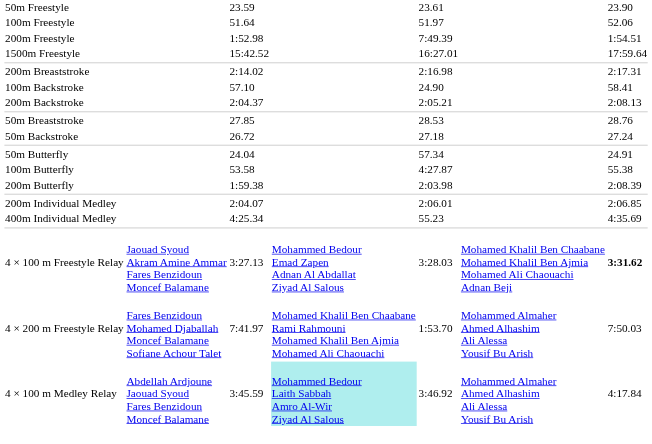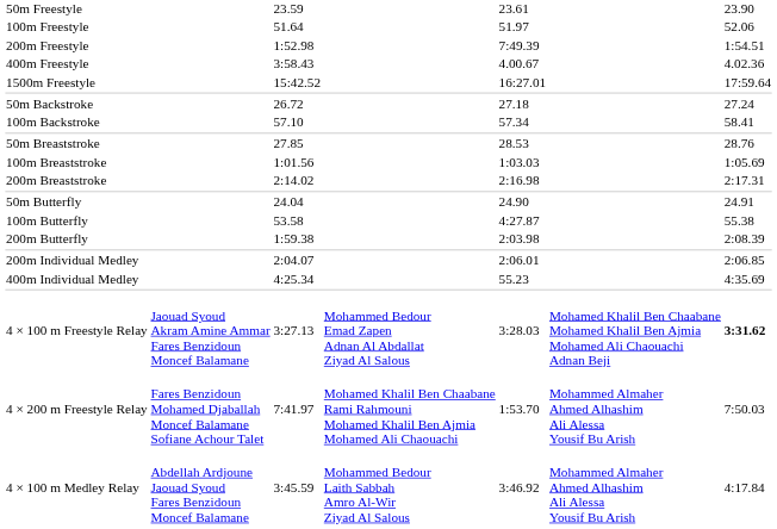+ row: 400m Freestyle | 3:58.43 | 4.00.67 | 4.02.36
rows swapped: 50m Backstroke <-> 200m Breaststroke
100m Backstroke | column 5: 24.90 -> 57.34
- row: 200m Backstroke | 2:04.37 | 2:05.21 | 2:08.13
+ row: 100m Breaststroke | 1:01.56 | 1:03.03 | 1:05.69
50m Butterfly | column 5: 57.34 -> 24.90
4 × 100 m Medley Relay | column 4: paleturquoise background -> no background
